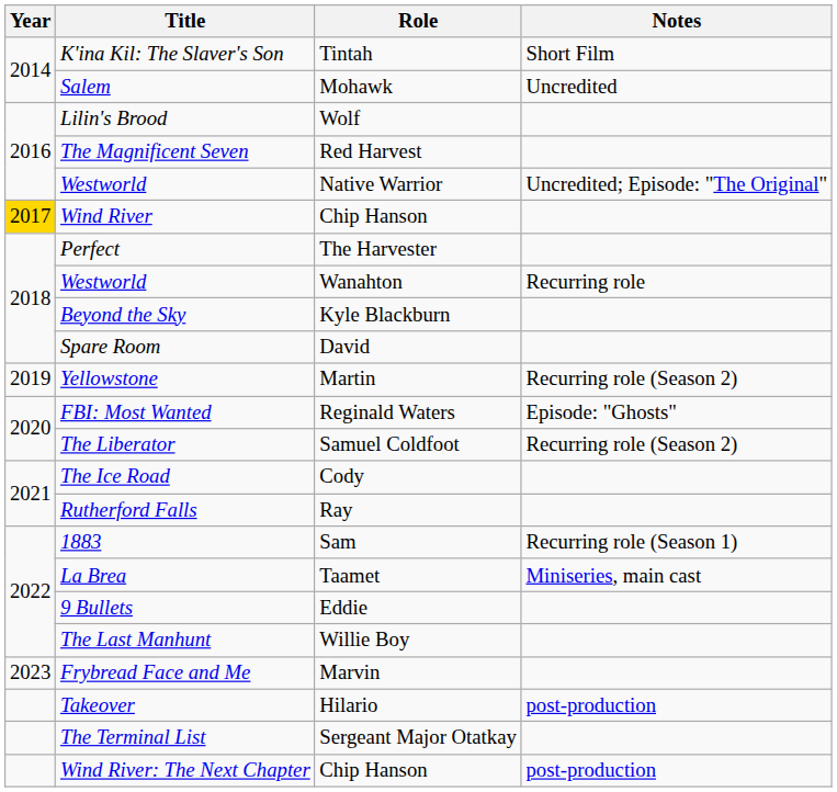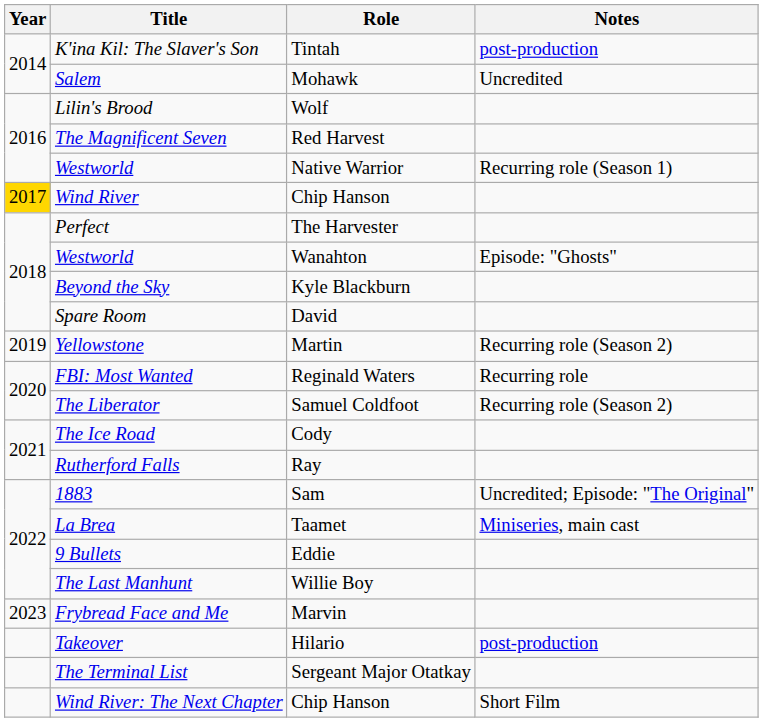K'ina Kil: The Slaver's Son | Notes: Short Film -> post-production
Westworld / Native Warrior | Notes: Uncredited; Episode: "The Original" -> Recurring role (Season 1)
Westworld / Wanahton | Notes: Recurring role -> Episode: "Ghosts"
FBI: Most Wanted | Notes: Episode: "Ghosts" -> Recurring role
1883 | Notes: Recurring role (Season 1) -> Uncredited; Episode: "The Original"
Wind River: The Next Chapter | Notes: post-production -> Short Film
